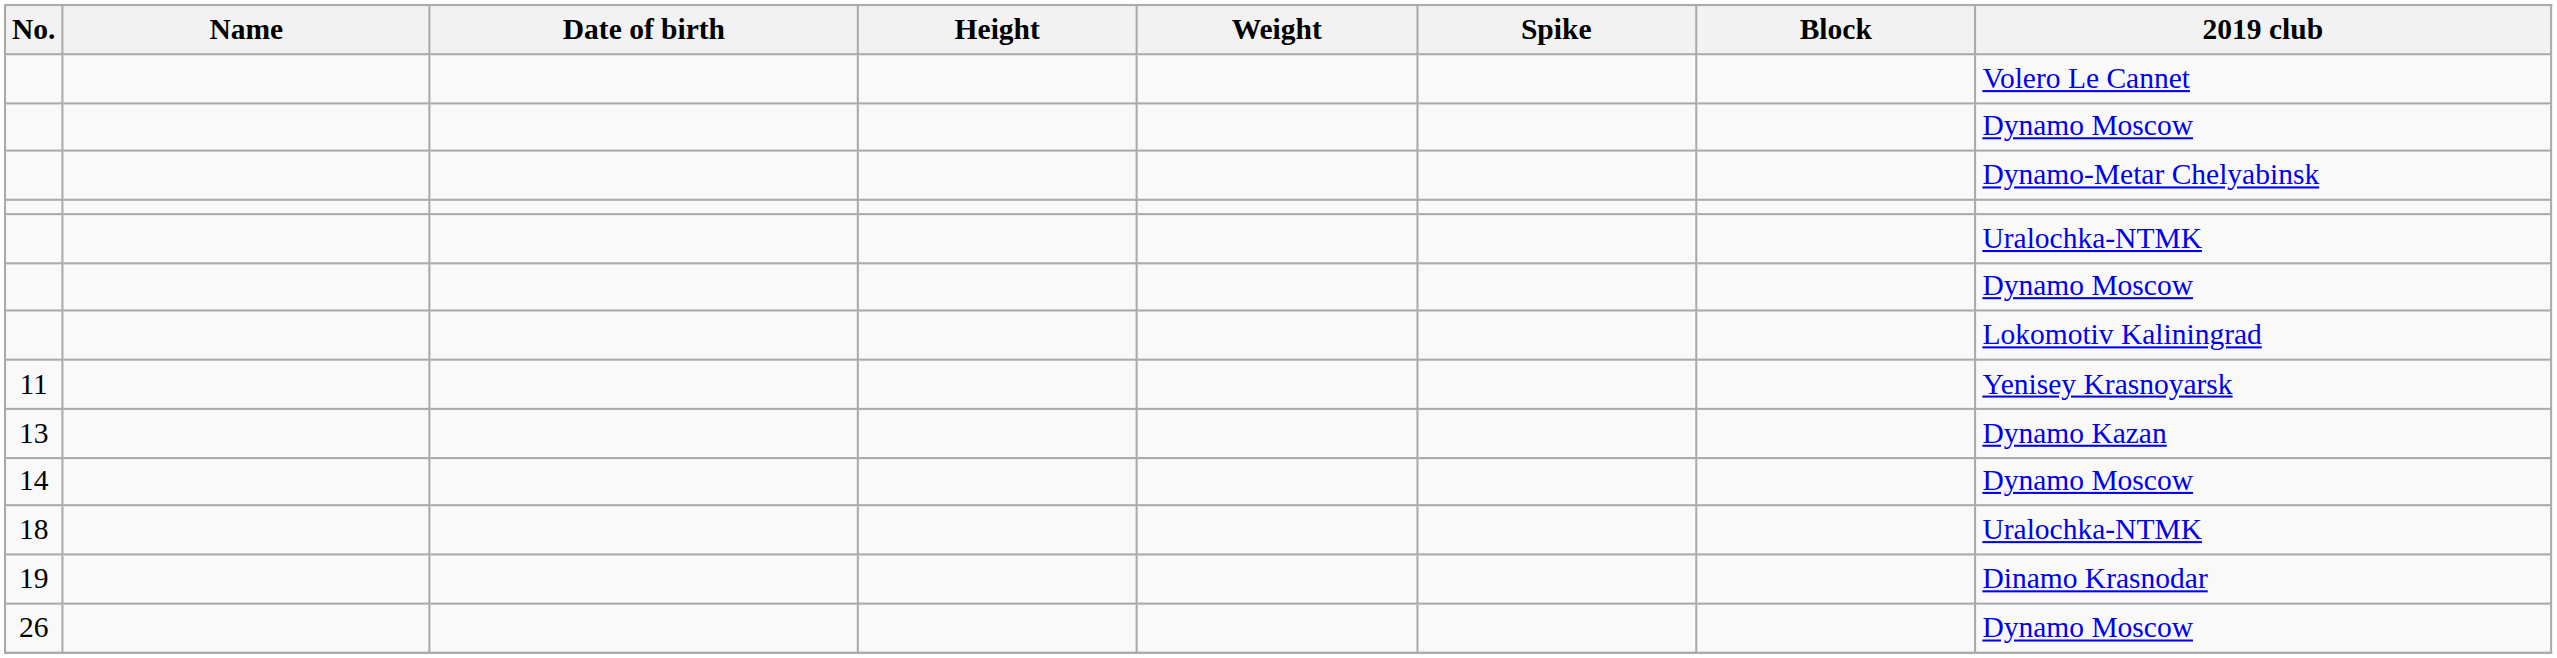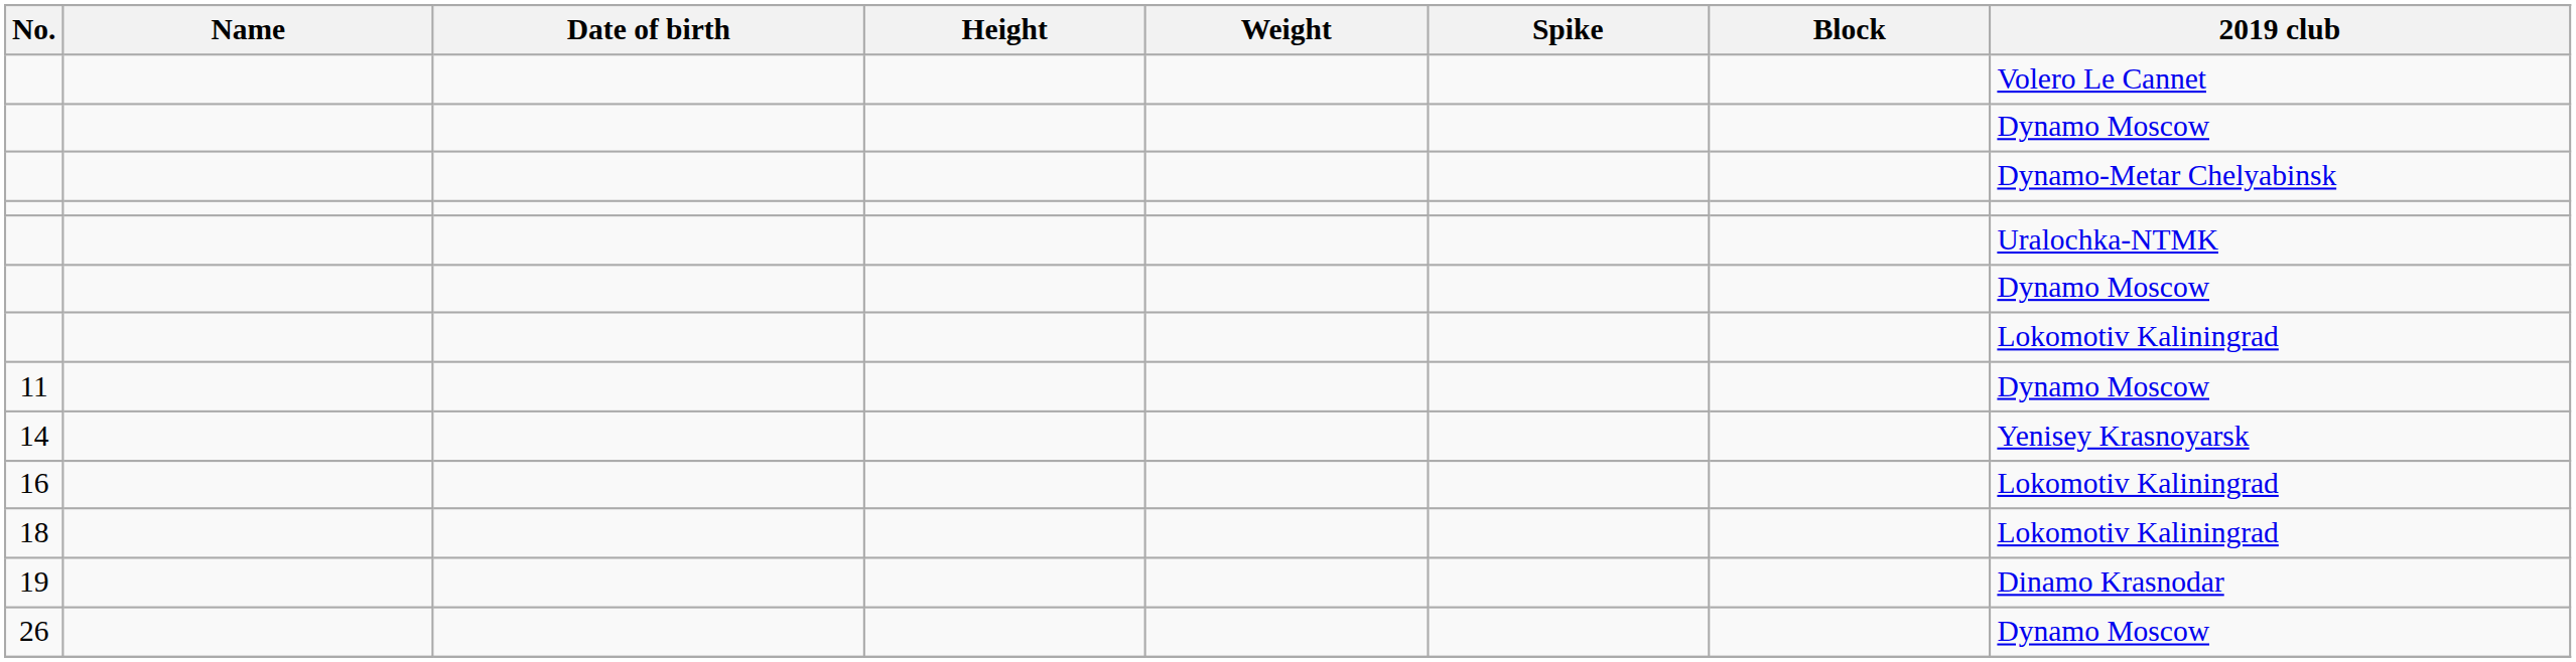11 | 2019 club: Yenisey Krasnoyarsk -> Dynamo Moscow
- row: 13 | Dynamo Kazan
14 | 2019 club: Dynamo Moscow -> Yenisey Krasnoyarsk
+ row: 16 | Lokomotiv Kaliningrad
18 | 2019 club: Uralochka-NTMK -> Lokomotiv Kaliningrad
